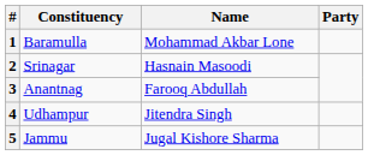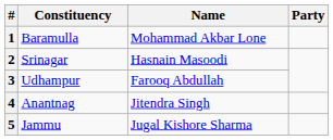3 | Constituency: Anantnag -> Udhampur
4 | Constituency: Udhampur -> Anantnag
